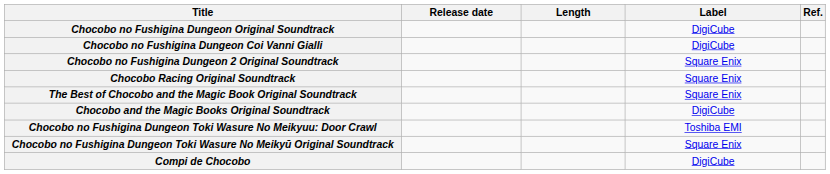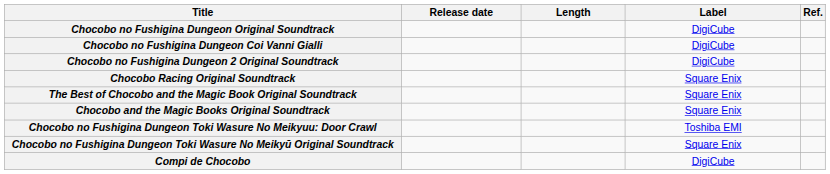Chocobo no Fushigina Dungeon 2 Original Soundtrack | Label: Square Enix -> DigiCube
Chocobo and the Magic Books Original Soundtrack | Label: DigiCube -> Square Enix
